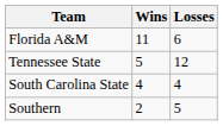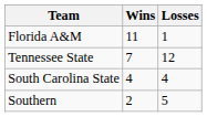Florida A&M | Losses: 6 -> 1
Tennessee State | Wins: 5 -> 7
